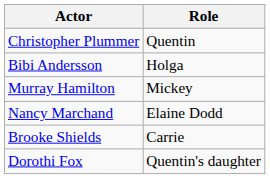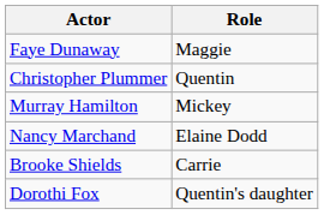+ row: Faye Dunaway | Maggie
- row: Bibi Andersson | Holga
